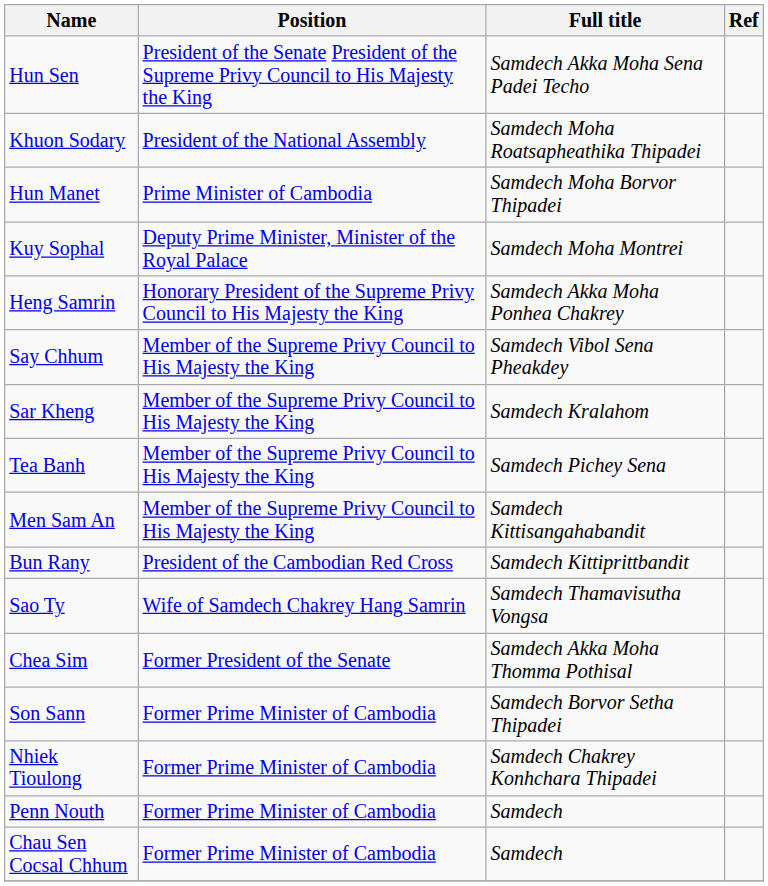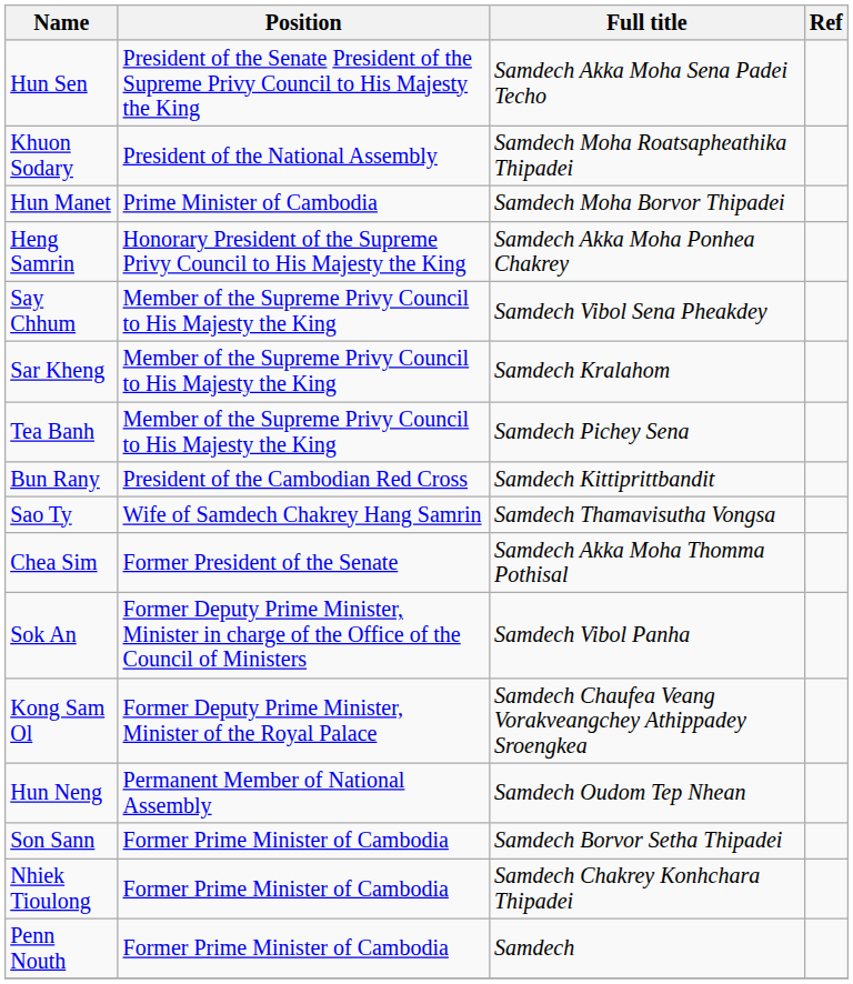- row: Kuy Sophal | Deputy Prime Minister, Minister of the Royal Palace | Samdech Moha Montrei
- row: Men Sam An | Member of the Supreme Privy Council to His Majesty the King | Samdech Kittisangahabandit
+ row: Sok An | Former Deputy Prime Minister, Minister in charge of the Office of the Council of Ministers | Samdech Vibol Panha
+ row: Kong Sam Ol | Former Deputy Prime Minister, Minister of the Royal Palace | Samdech Chaufea Veang Vorakveangchey Athippadey Sroengkea
+ row: Hun Neng | Permanent Member of National Assembly | Samdech Oudom Tep Nhean
- row: Chau Sen Cocsal Chhum | Former Prime Minister of Cambodia | Samdech
